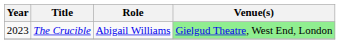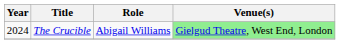The Crucible | Year: 2023 -> 2024
